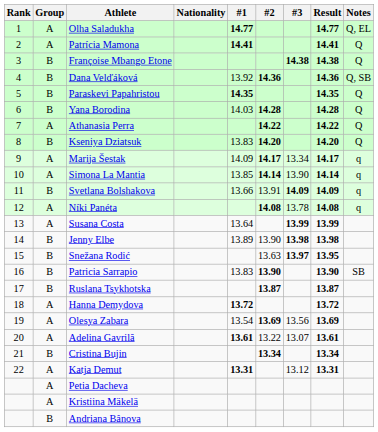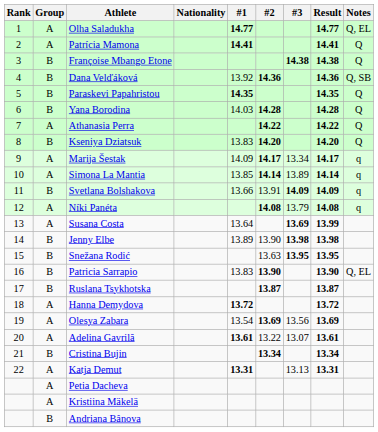Simona La Mantia | #3: 13.90 -> 13.89
Níki Panéta | #3: 13.78 -> 13.79
Susana Costa | #3: 13.99 -> 13.69
Snežana Rodić | #3: 13.97 -> 13.95
Patricia Sarrapio | Notes: SB -> Q, EL
Katja Demut | #3: 13.12 -> 13.13
